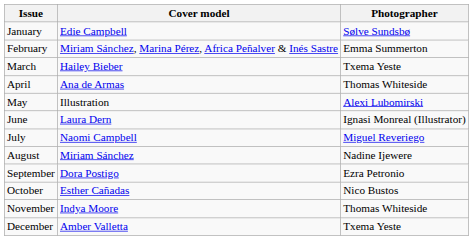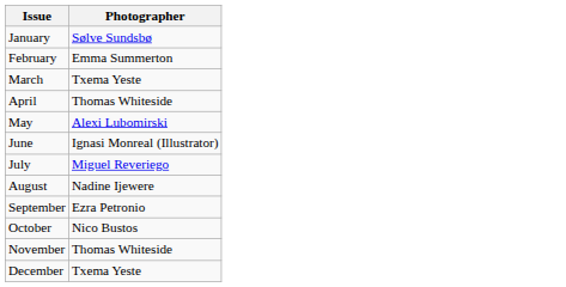- column: Cover model | Edie Campbell | Miriam Sánchez, Marina Pérez, Africa Peñalver & Inés Sastre | Hailey Bieber | Ana de Armas | Illustration | Laura Dern | Naomi Campbell | Miriam Sánchez | Dora Postigo | Esther Cañadas | Indya Moore | Amber Valletta
